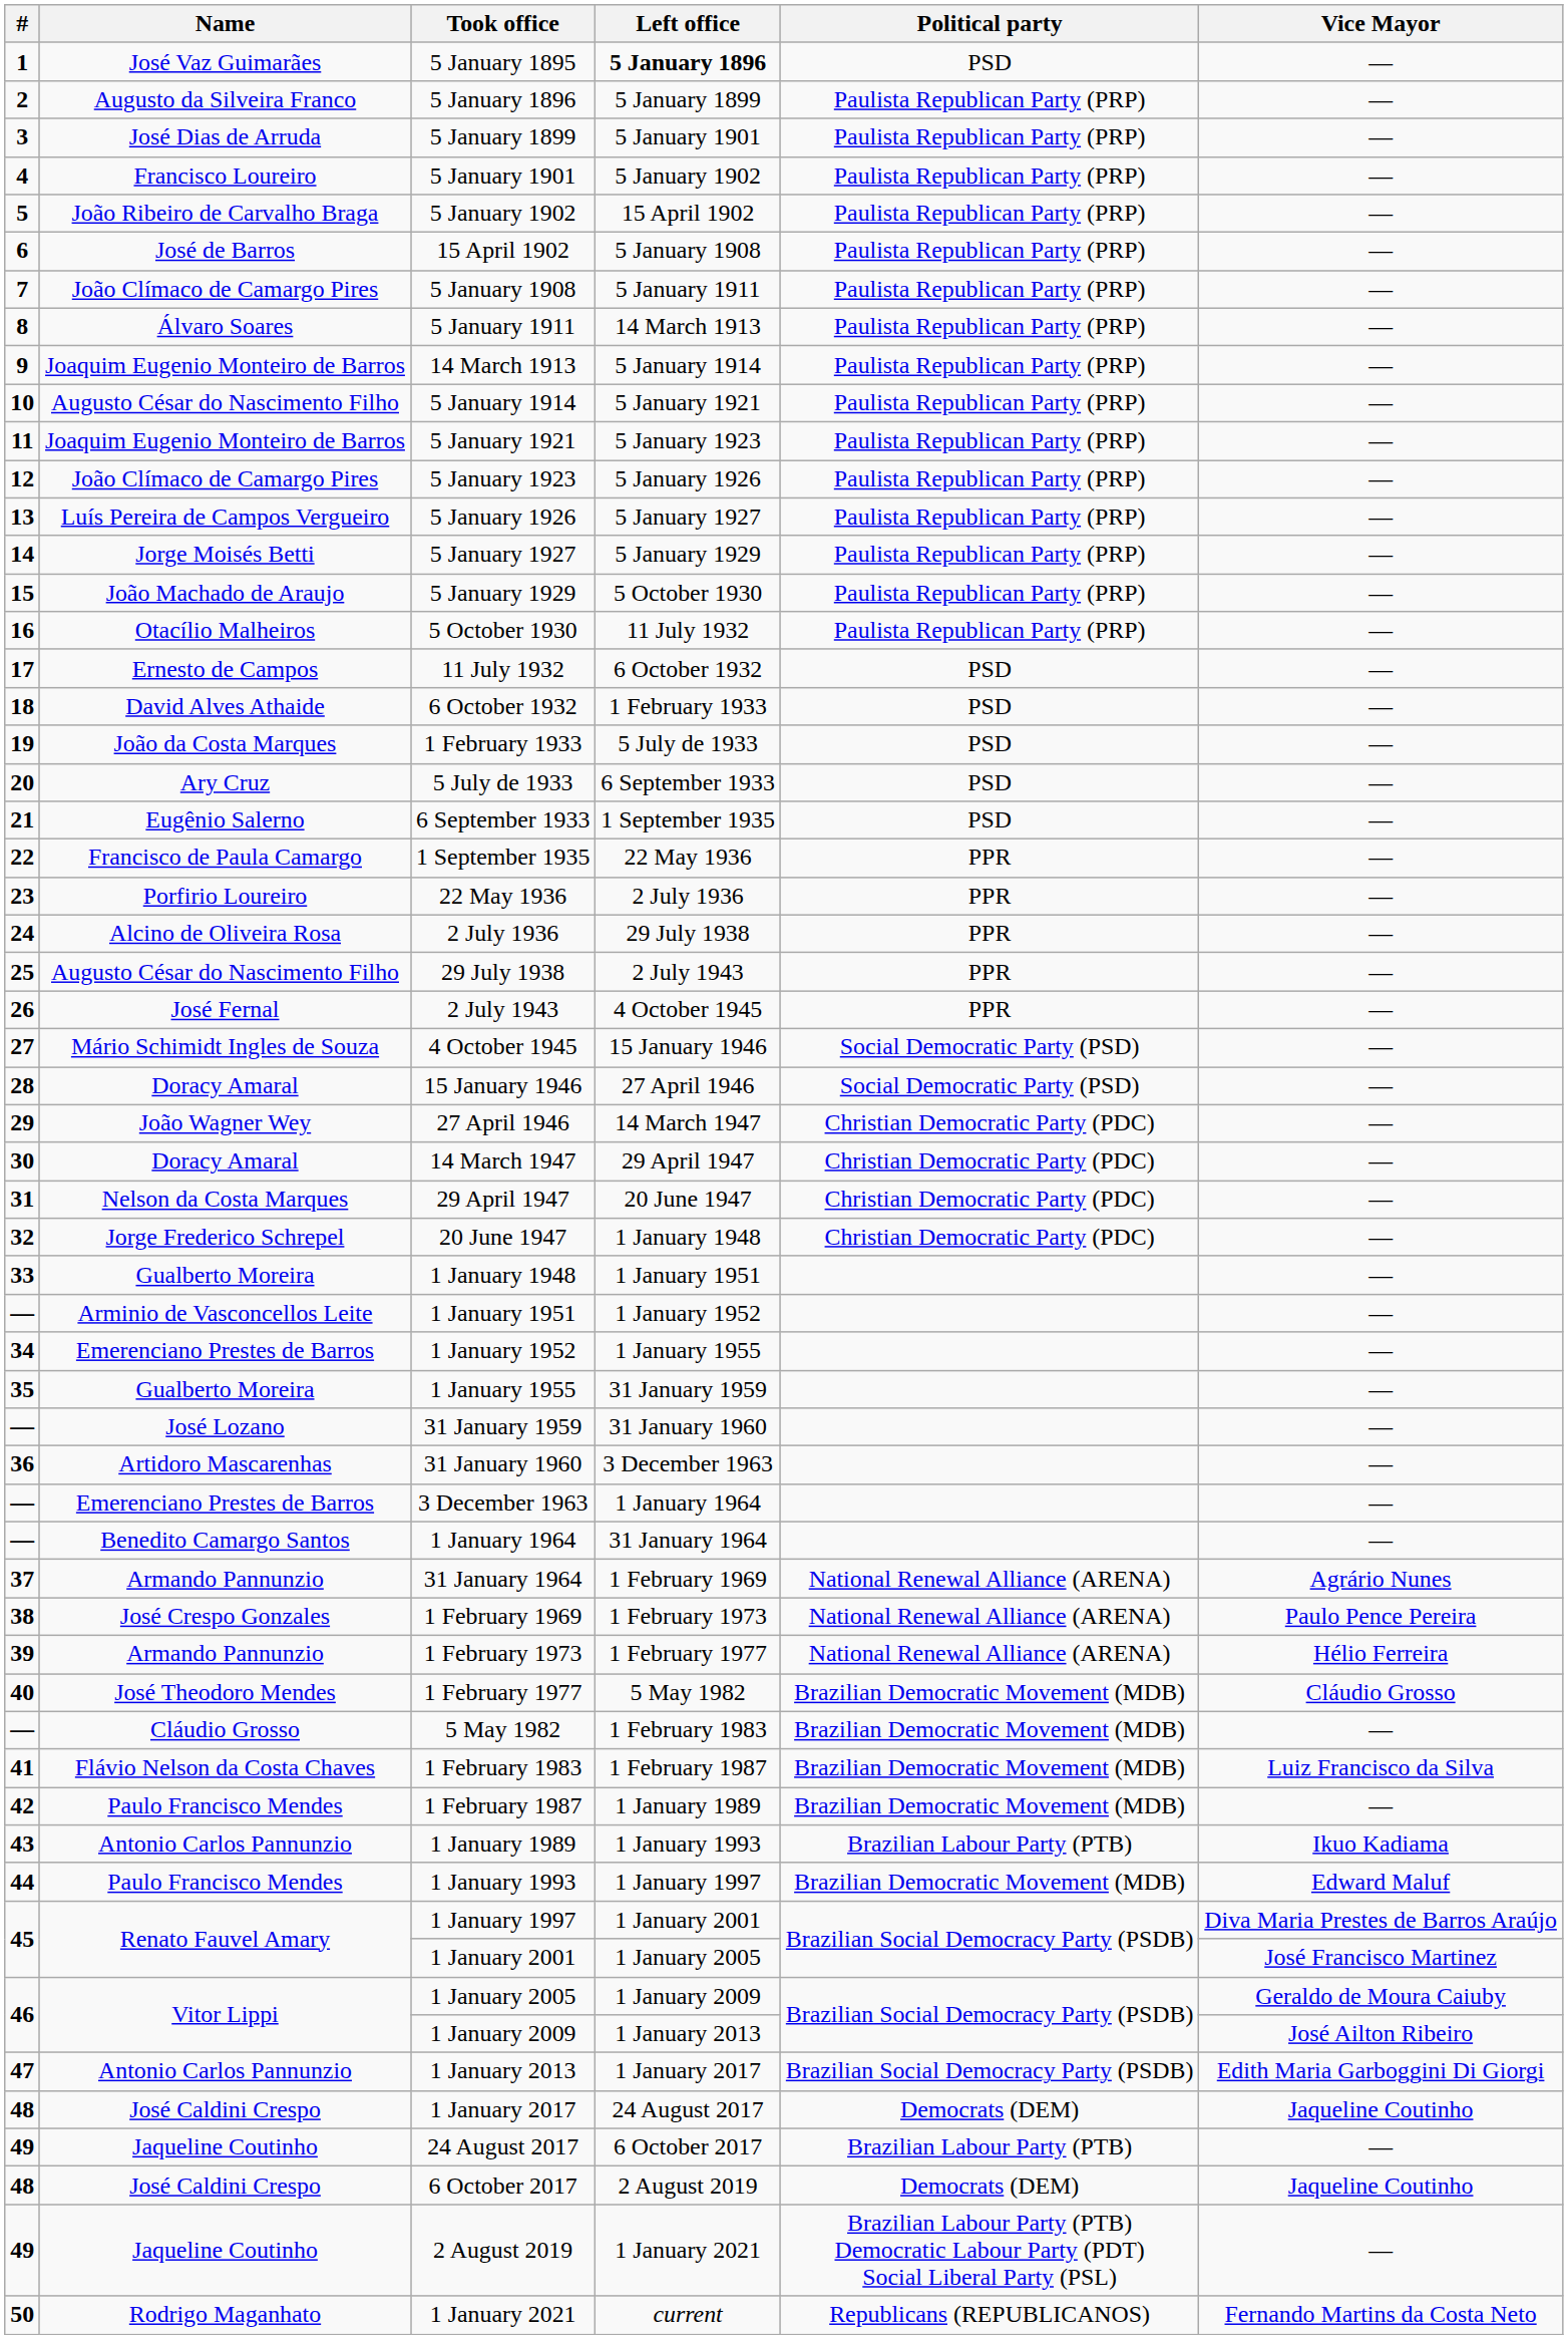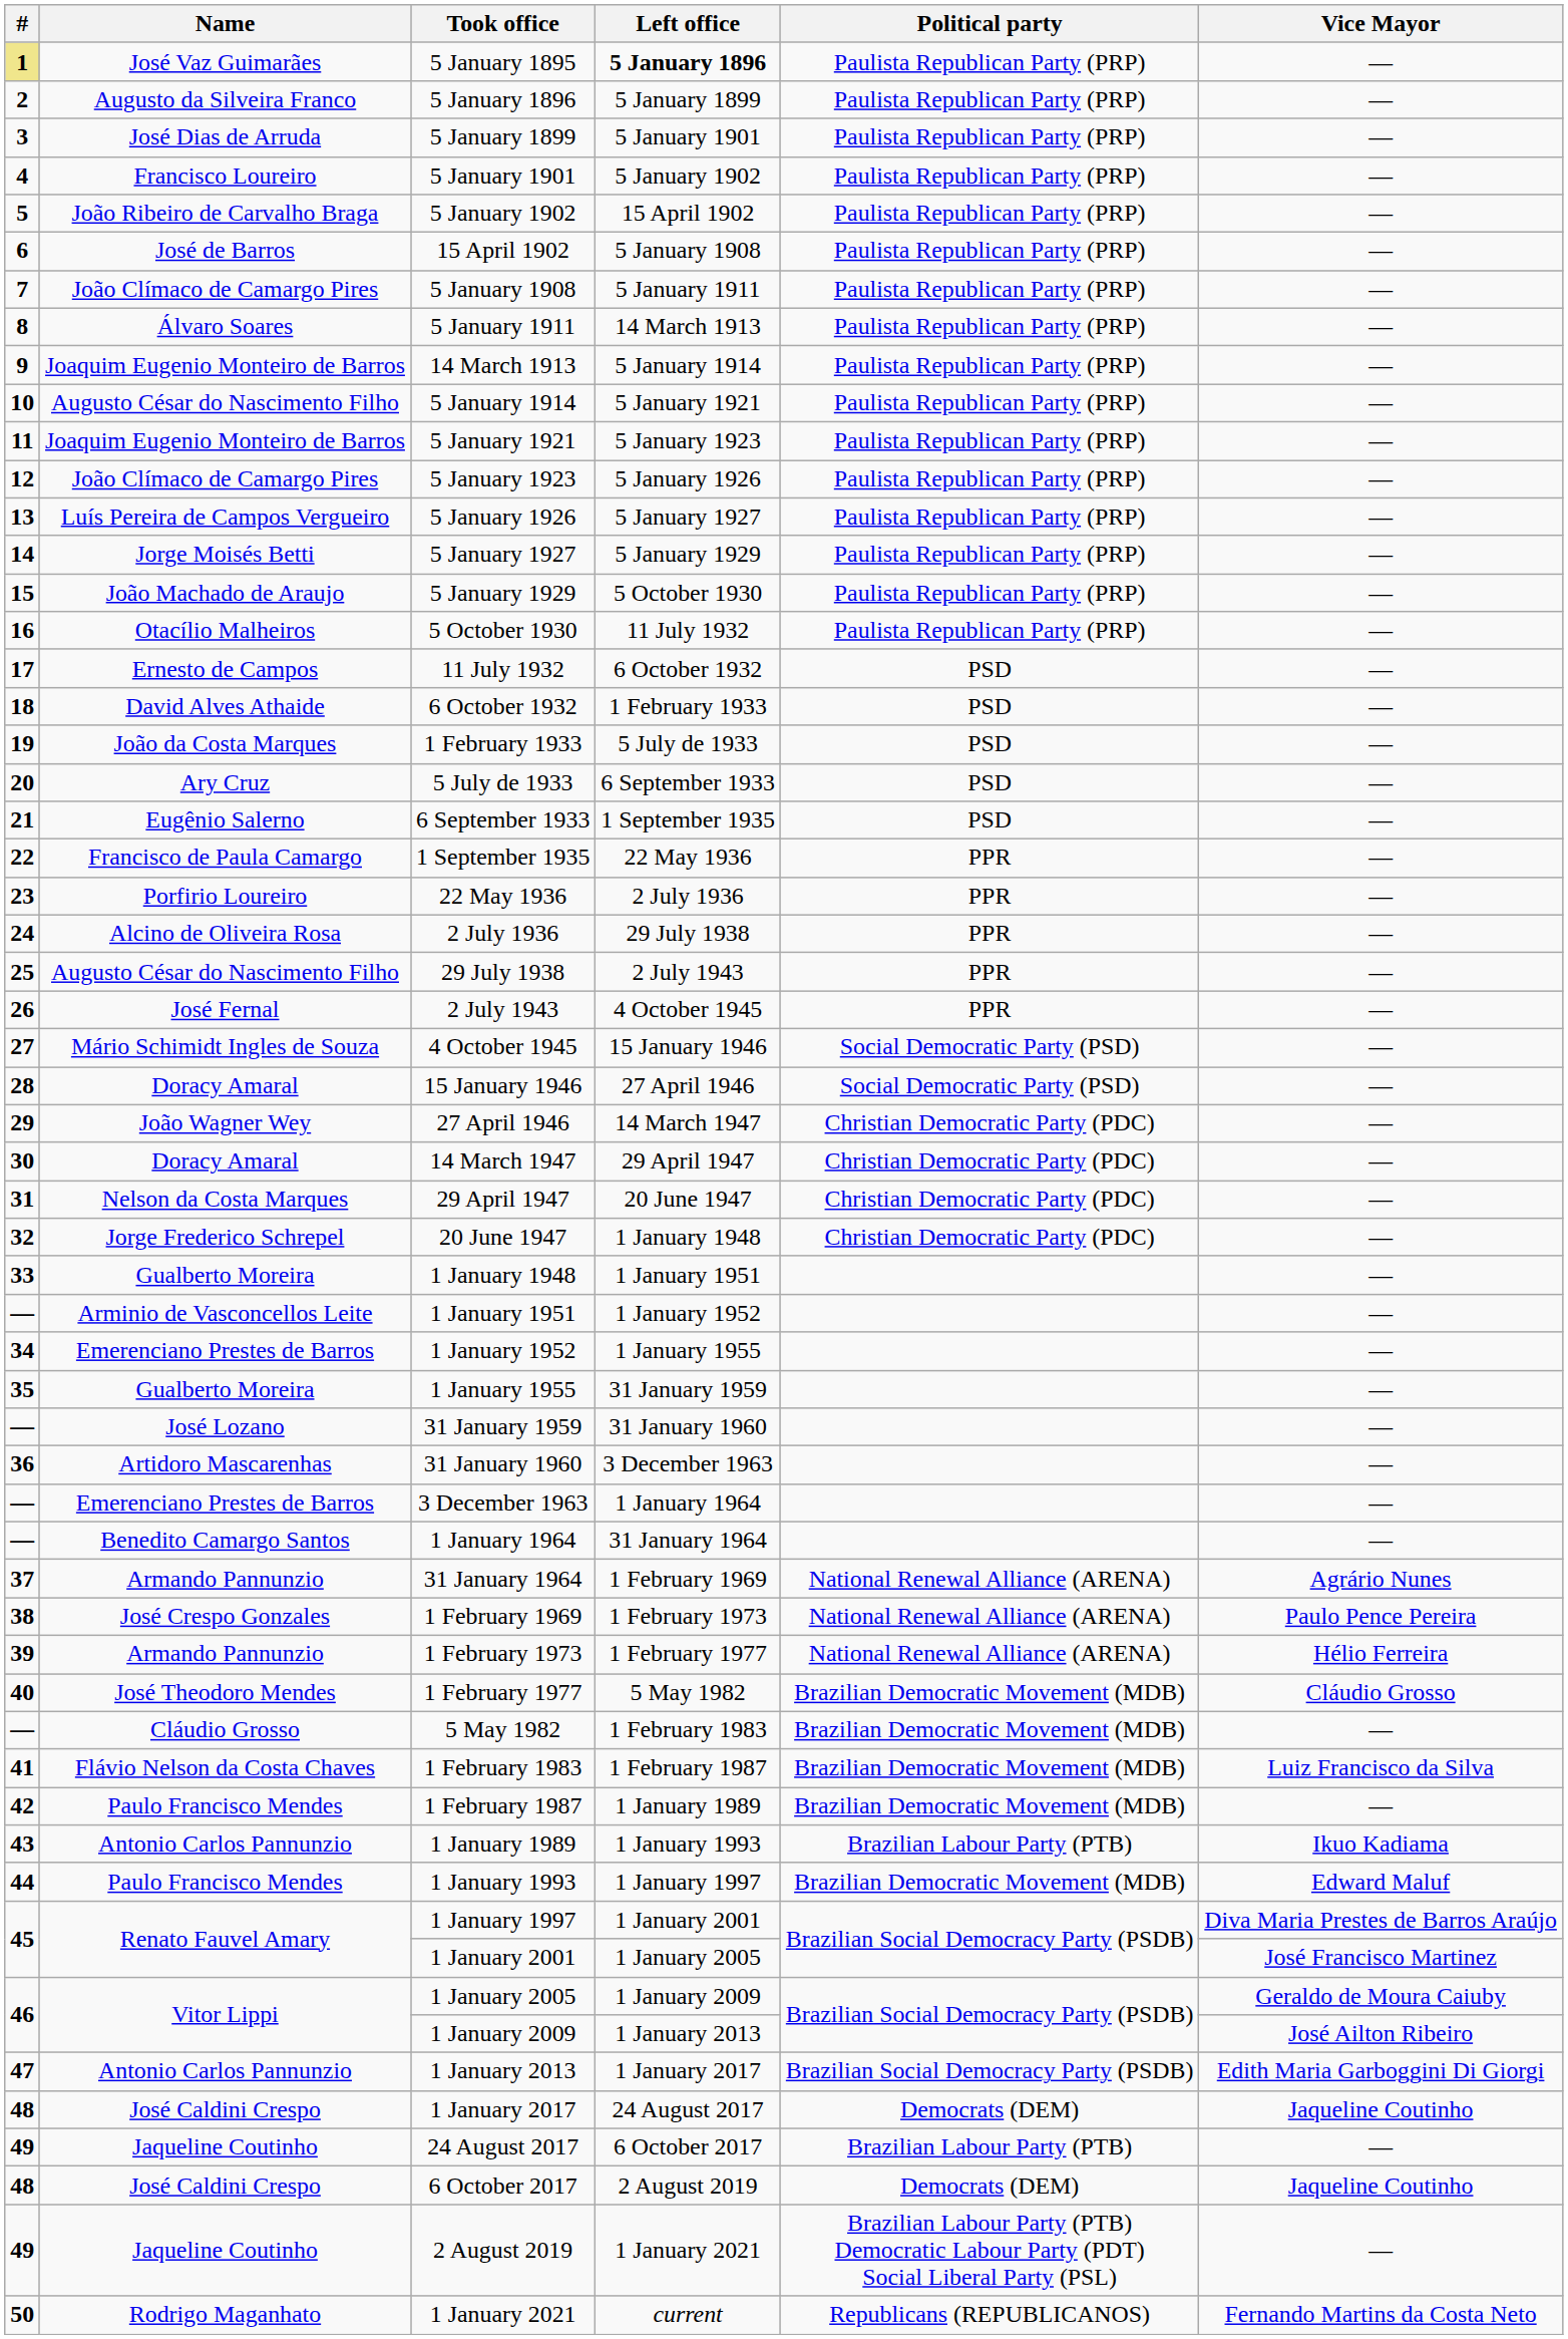5 January 1895 | #: no background -> khaki background
5 January 1895 | Political party: PSD -> Paulista Republican Party (PRP)
